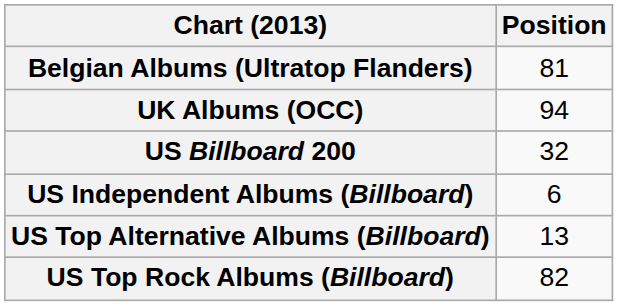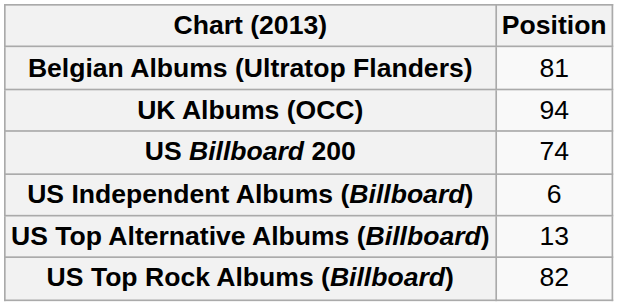US Billboard 200 | Position: 32 -> 74
